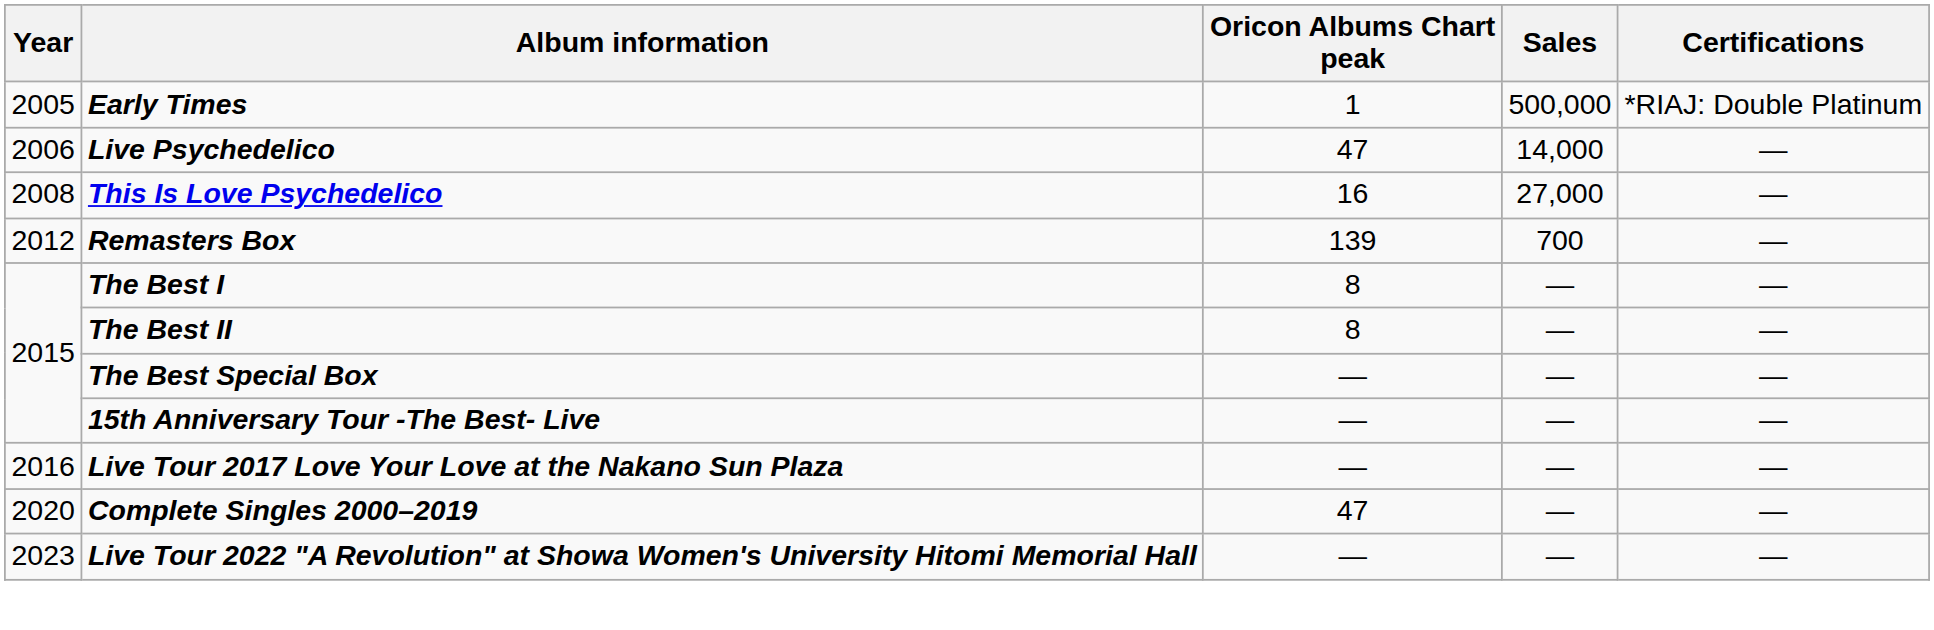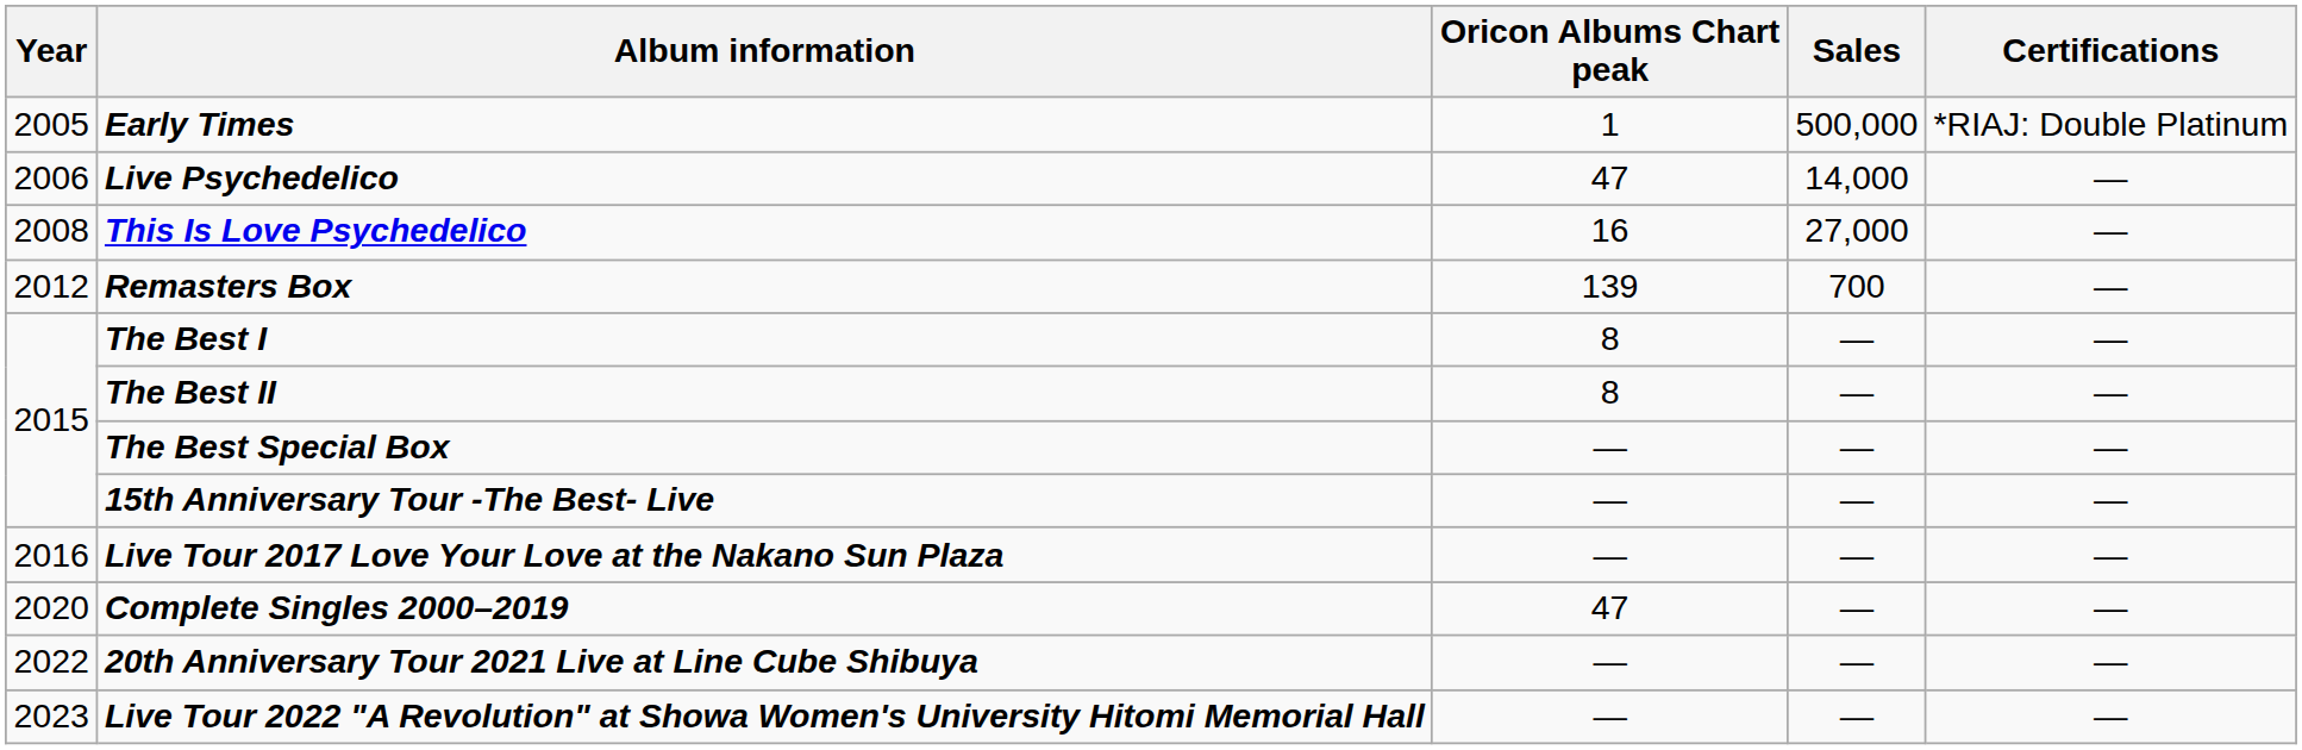+ row: 2022 | 20th Anniversary Tour 2021 Live at Line Cube Shibuya | — | — | —
